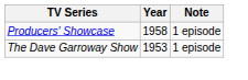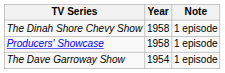+ row: The Dinah Shore Chevy Show | 1958 | 1 episode
The Dave Garroway Show | Year: 1953 -> 1954
